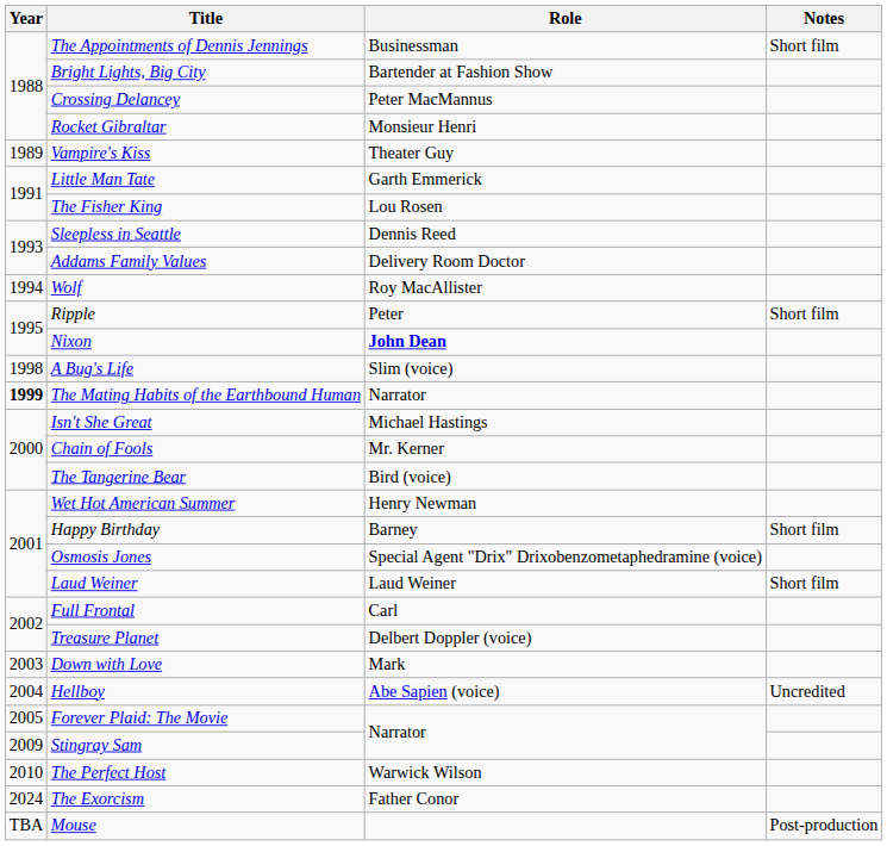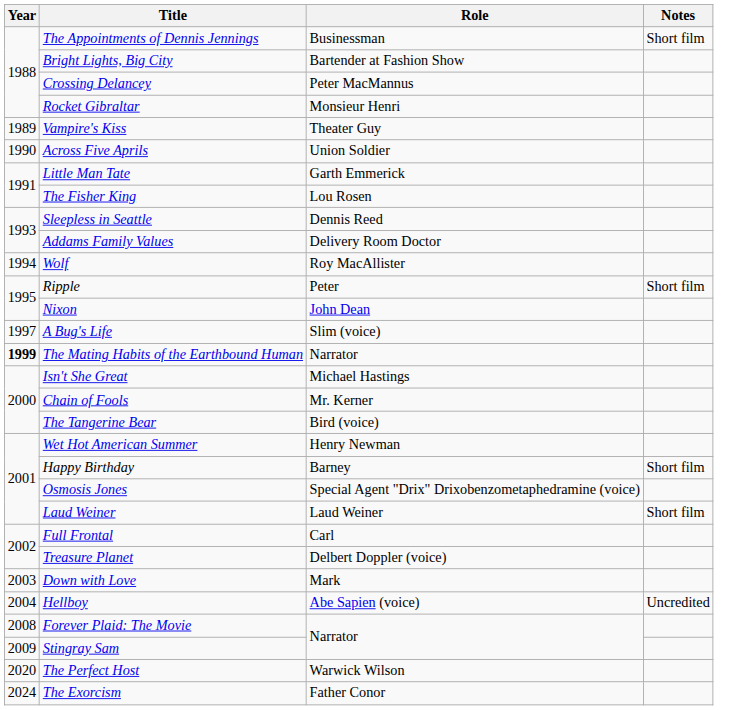+ row: 1990 | Across Five Aprils | Union Soldier
Nixon | Role: bold -> normal
A Bug's Life | Year: 1998 -> 1997
Forever Plaid: The Movie | Year: 2005 -> 2008
The Perfect Host | Year: 2010 -> 2020
- row: TBA | Mouse | Post-production
